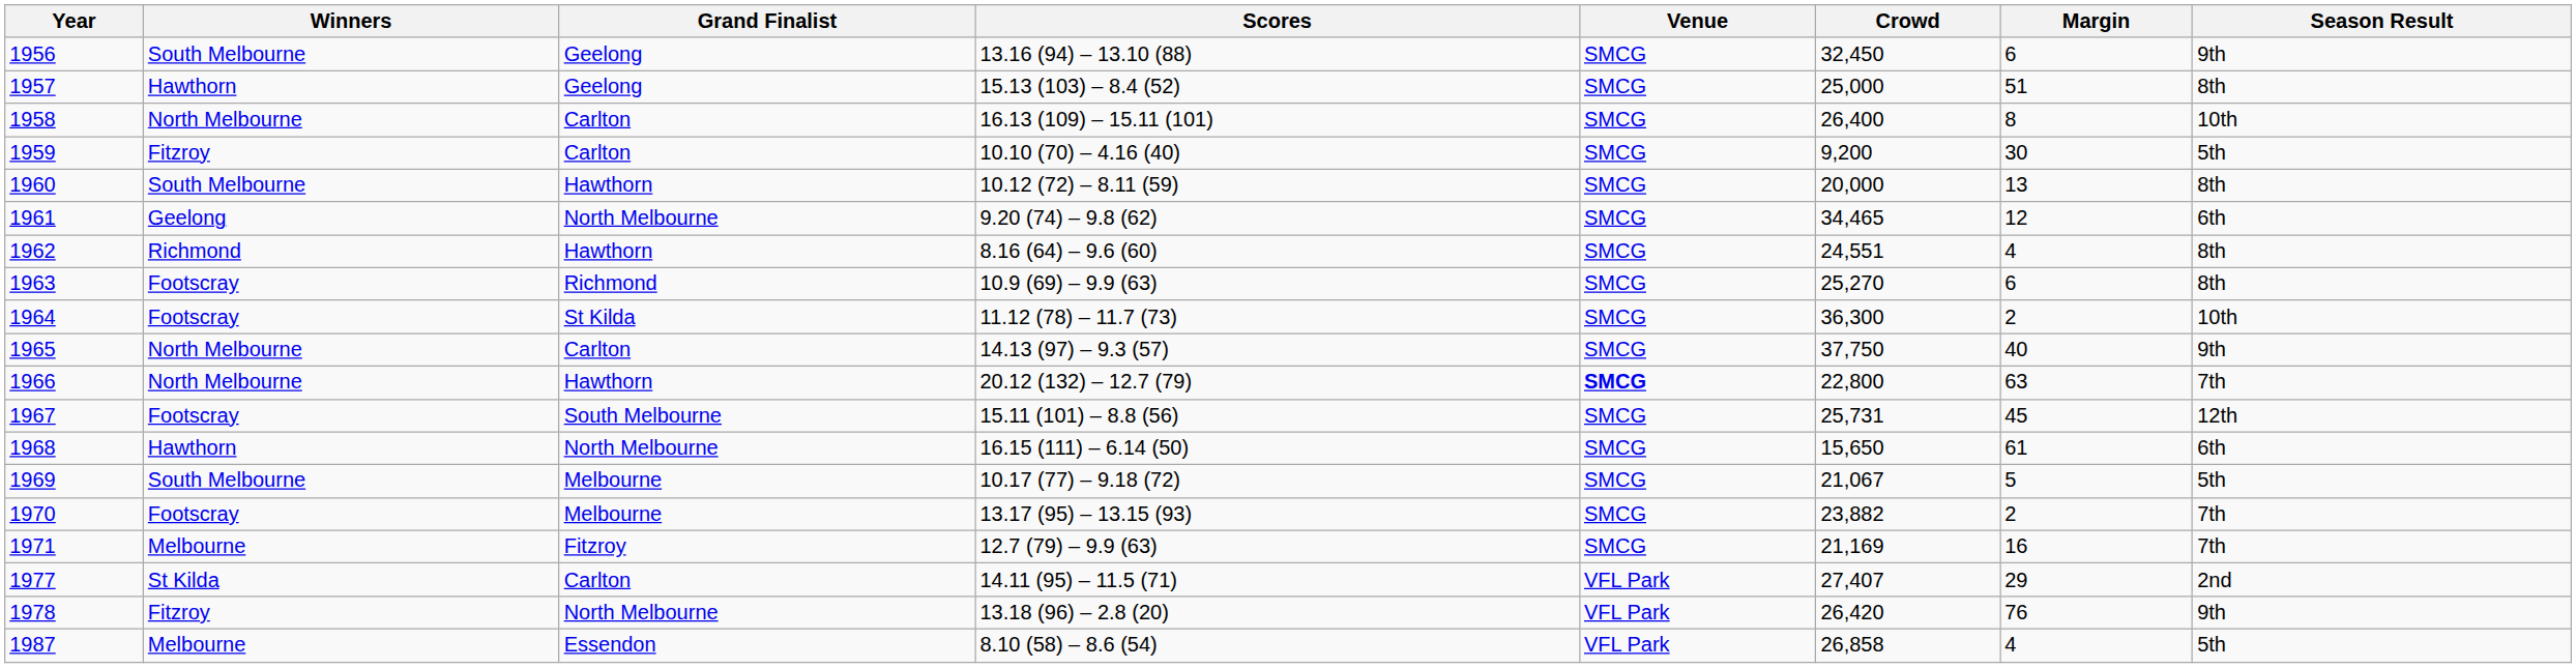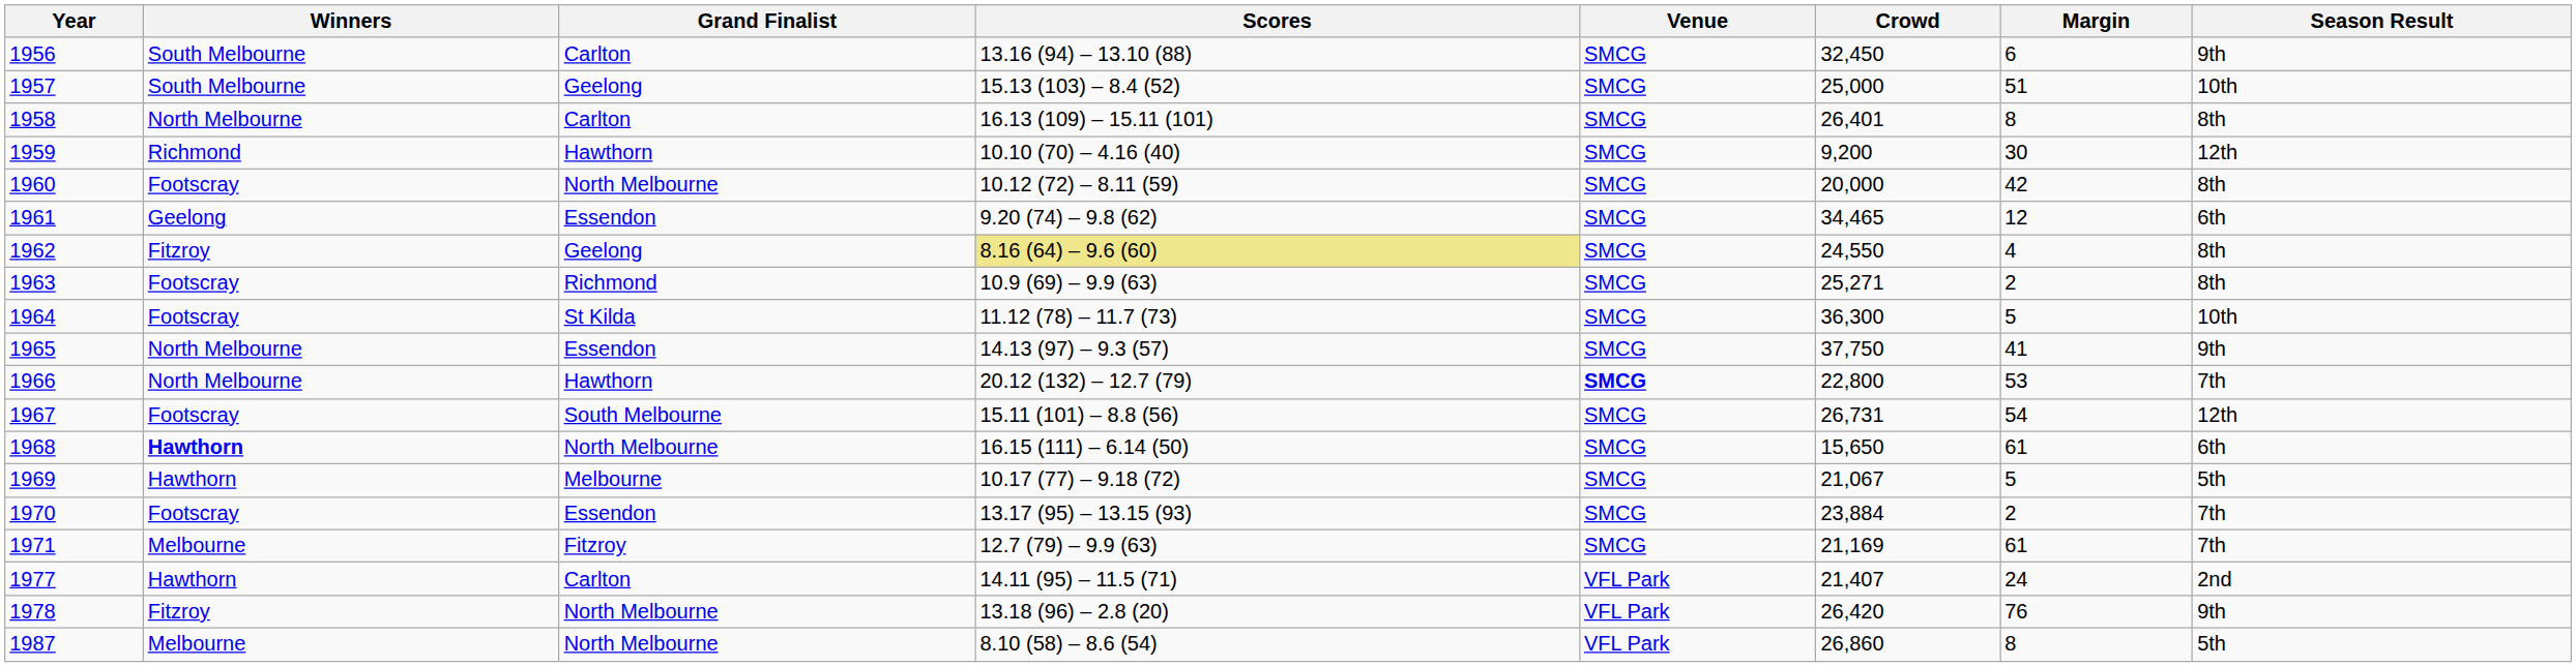1956 | Grand Finalist: Geelong -> Carlton
1957 | Winners: Hawthorn -> South Melbourne
1957 | Season Result: 8th -> 10th
1958 | Crowd: 26,400 -> 26,401
1958 | Season Result: 10th -> 8th
1959 | Winners: Fitzroy -> Richmond
1959 | Grand Finalist: Carlton -> Hawthorn
1959 | Season Result: 5th -> 12th
1960 | Winners: South Melbourne -> Footscray
1960 | Grand Finalist: Hawthorn -> North Melbourne
1960 | Margin: 13 -> 42
1961 | Grand Finalist: North Melbourne -> Essendon
1962 | Winners: Richmond -> Fitzroy
1962 | Grand Finalist: Hawthorn -> Geelong
1962 | Scores: no background -> khaki background
1962 | Crowd: 24,551 -> 24,550
1963 | Crowd: 25,270 -> 25,271
1963 | Margin: 6 -> 2
1964 | Margin: 2 -> 5
1965 | Grand Finalist: Carlton -> Essendon
1965 | Margin: 40 -> 41
1966 | Margin: 63 -> 53
1967 | Crowd: 25,731 -> 26,731
1967 | Margin: 45 -> 54
1968 | Winners: normal -> bold
1969 | Winners: South Melbourne -> Hawthorn
1970 | Grand Finalist: Melbourne -> Essendon
1970 | Crowd: 23,882 -> 23,884
1971 | Margin: 16 -> 61
1977 | Winners: St Kilda -> Hawthorn
1977 | Crowd: 27,407 -> 21,407
1977 | Margin: 29 -> 24
1987 | Grand Finalist: Essendon -> North Melbourne
1987 | Crowd: 26,858 -> 26,860
1987 | Margin: 4 -> 8
